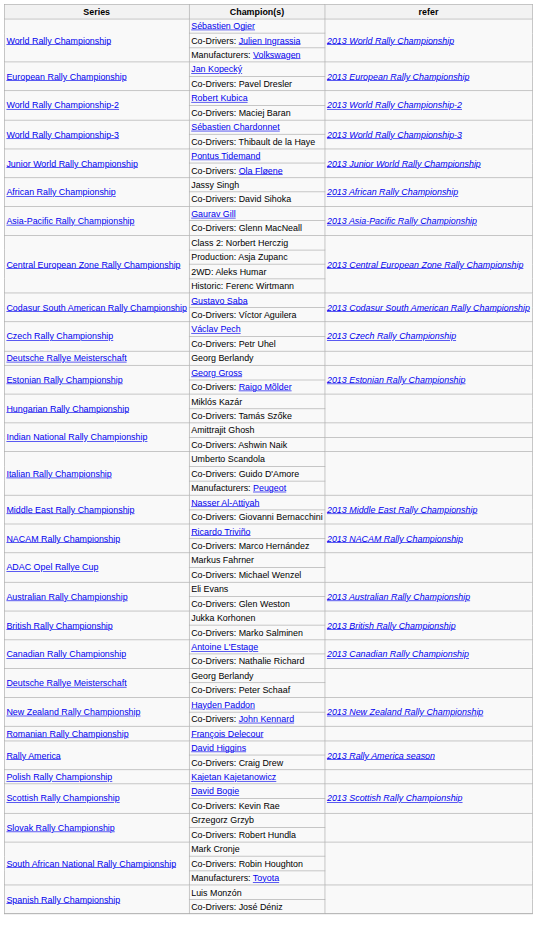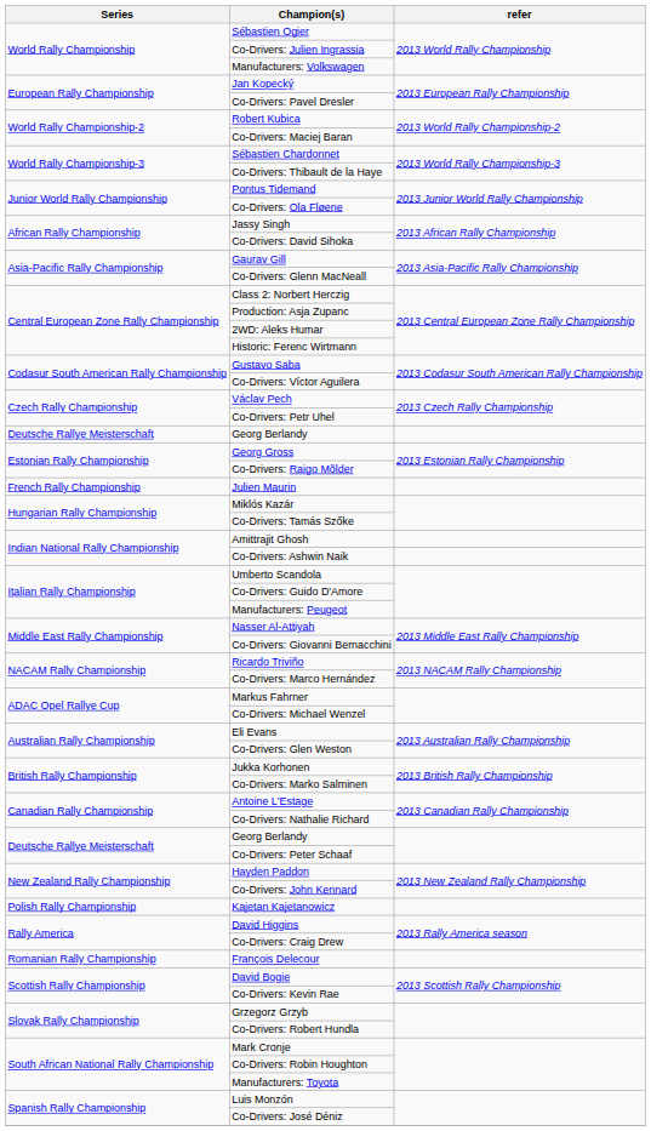+ row: French Rally Championship | Julien Maurin
rows swapped: Kajetan Kajetanowicz <-> François Delecour
